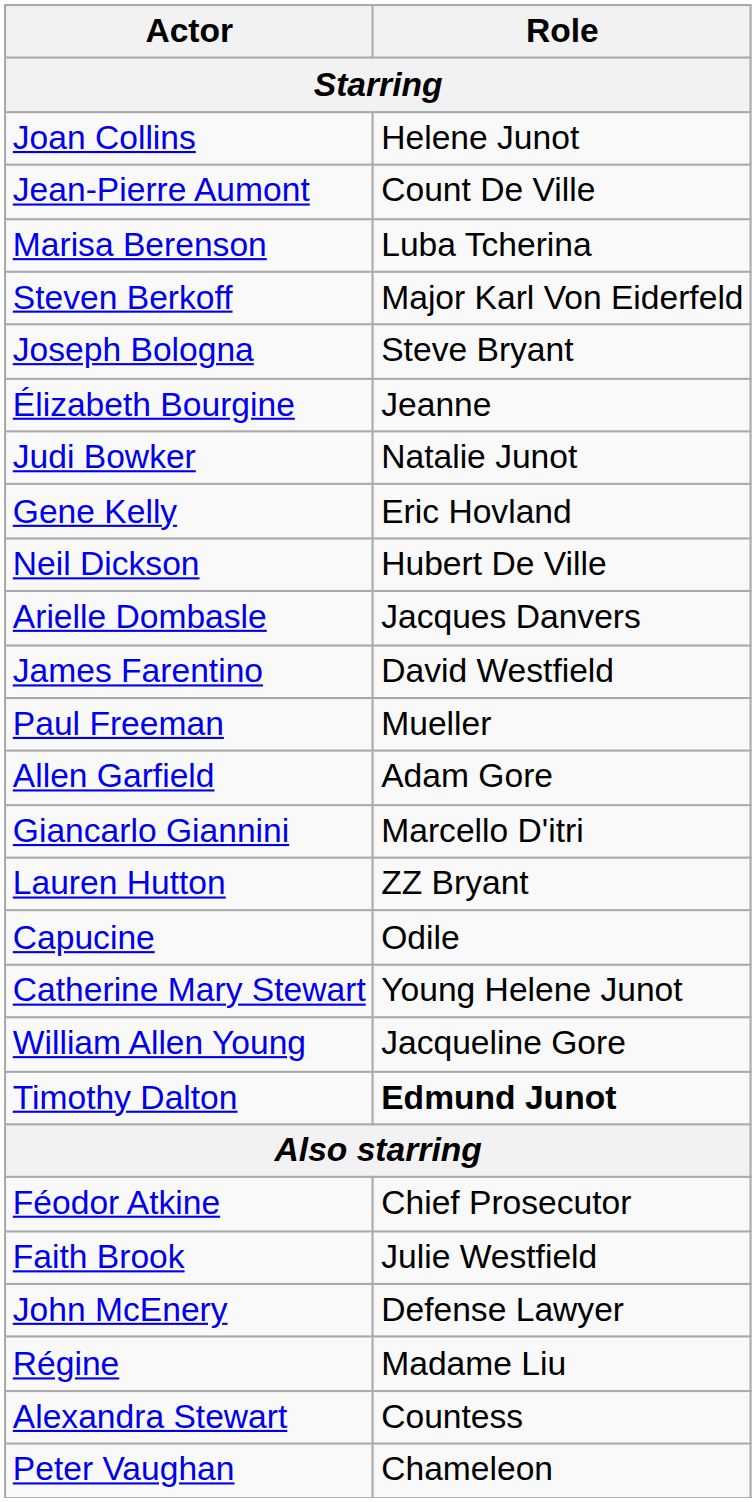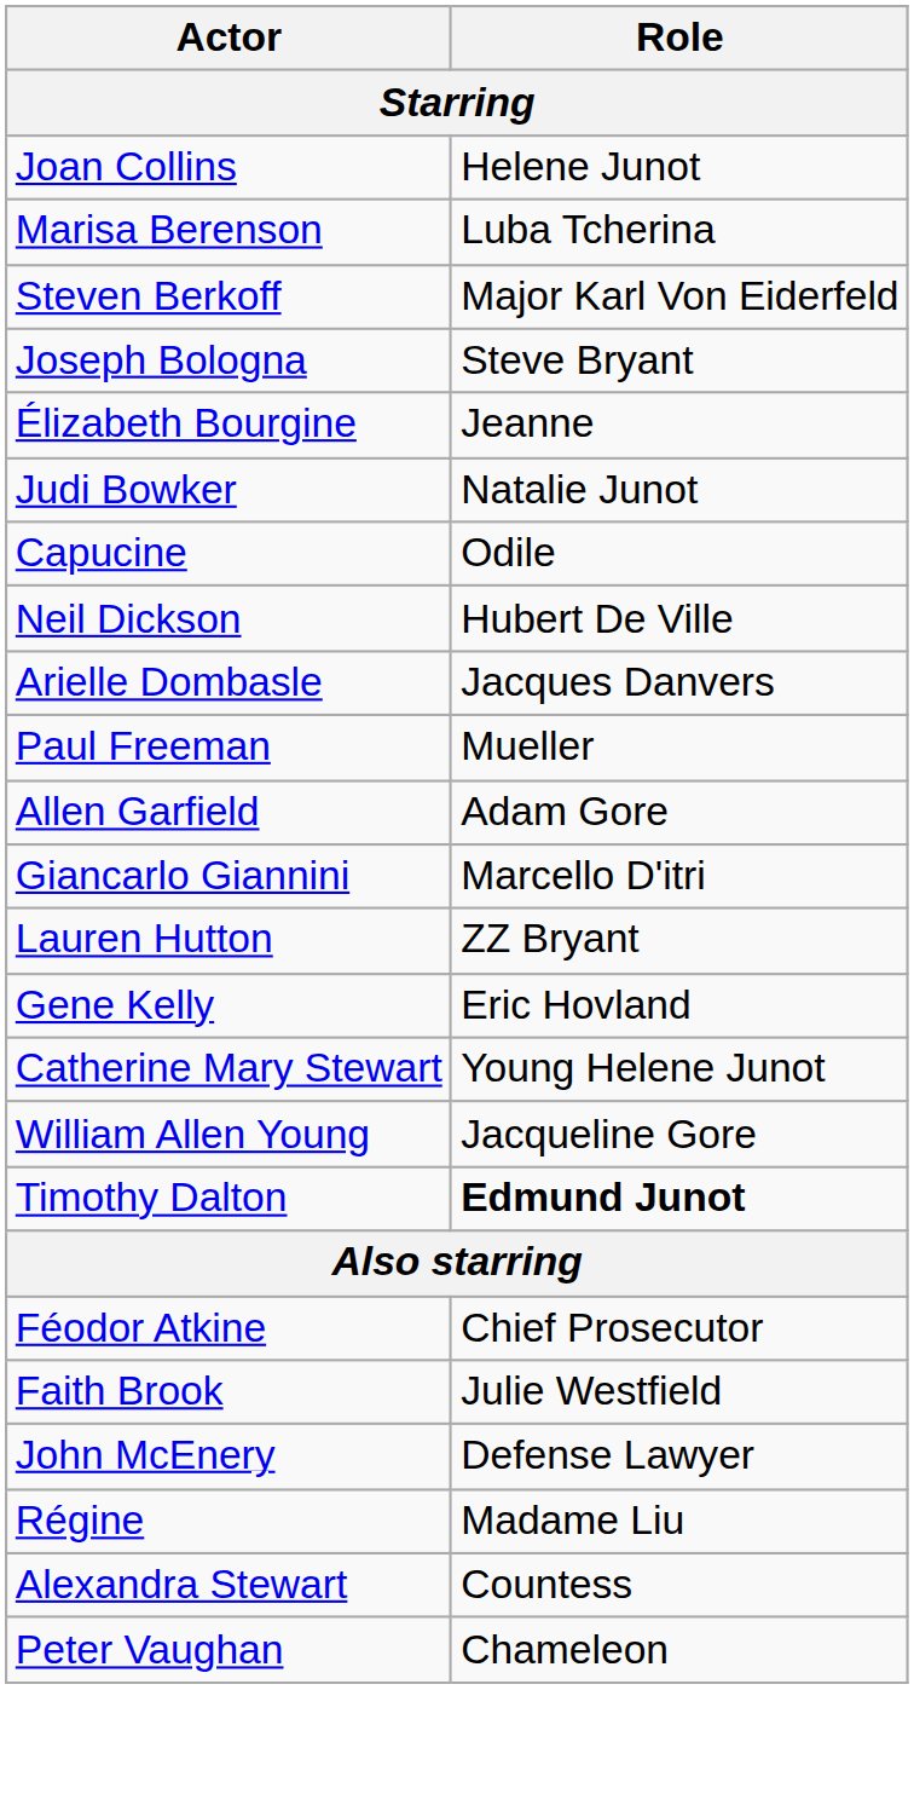- row: Jean-Pierre Aumont | Count De Ville
rows swapped: Capucine <-> Gene Kelly
- row: James Farentino | David Westfield
